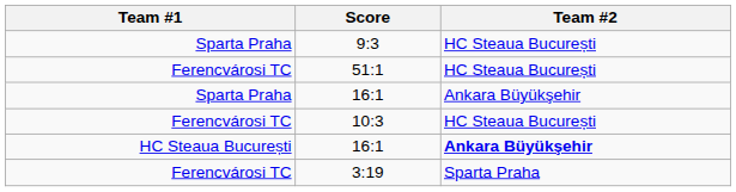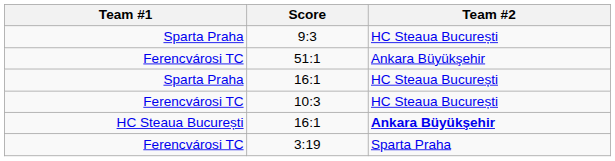51:1 | Team #2: HC Steaua București -> Ankara Büyükşehir
Sparta Praha / 16:1 | Team #2: Ankara Büyükşehir -> HC Steaua București
